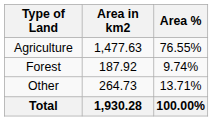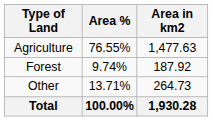columns swapped: Area in km2 <-> Area %
